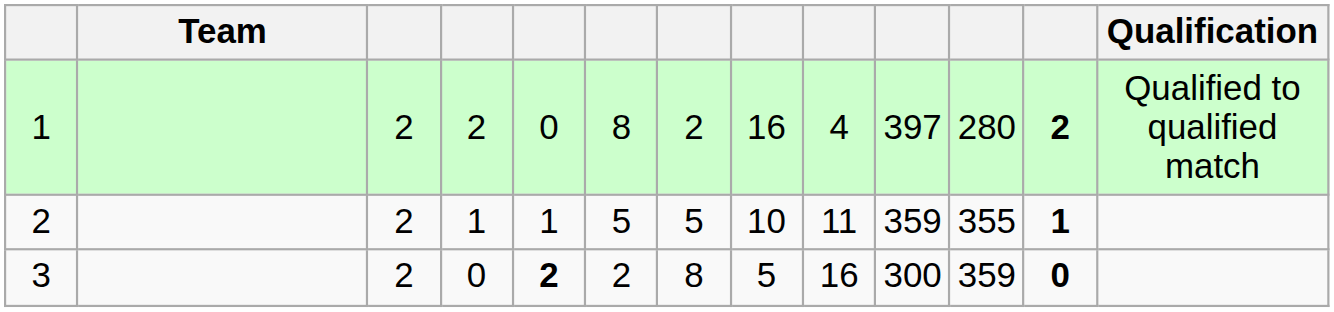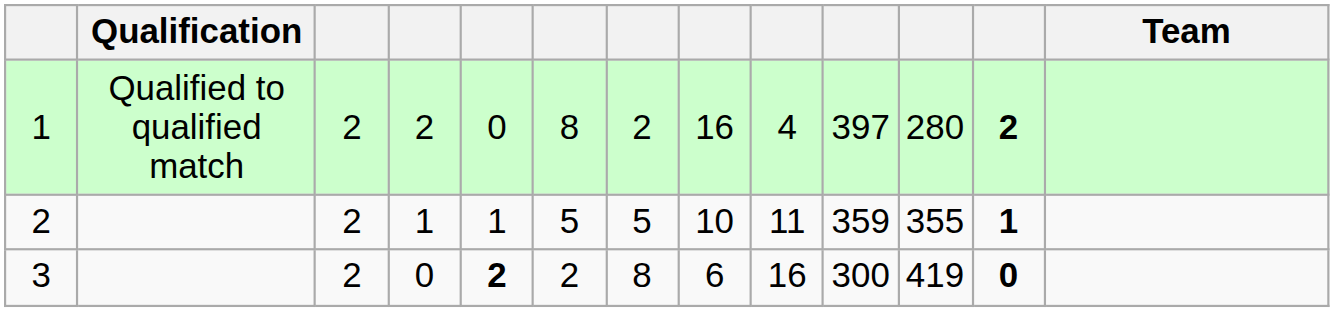columns swapped: Team <-> Qualification
3 | column 8: 5 -> 6
3 | column 11: 359 -> 419
